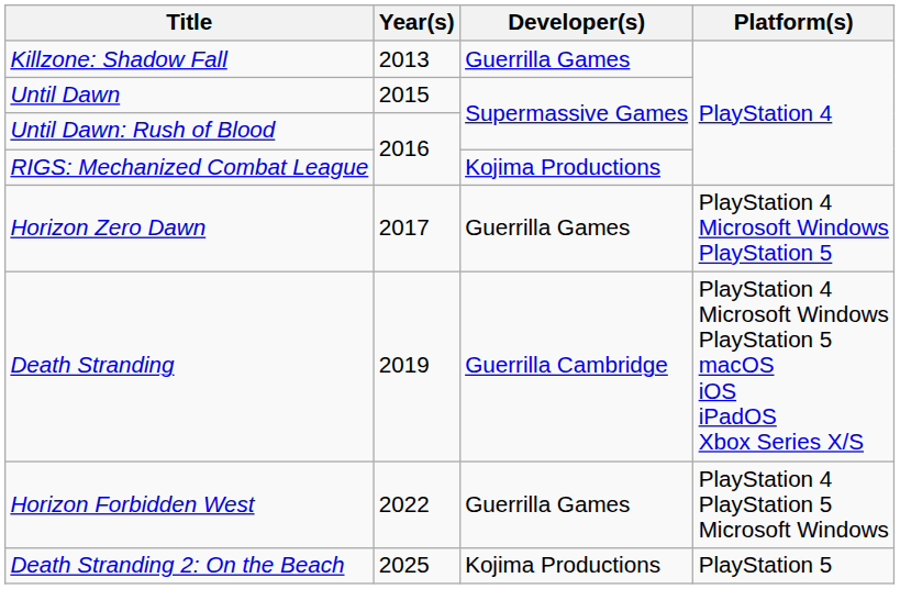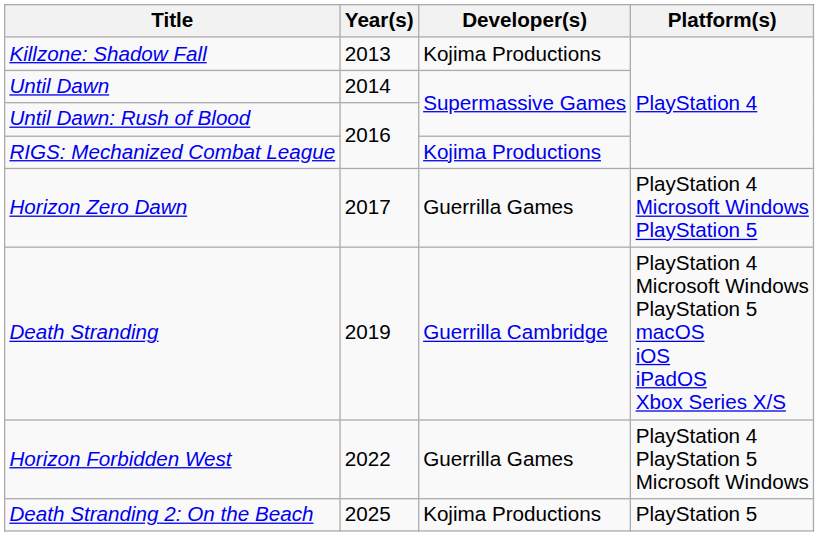Killzone: Shadow Fall | Developer(s): Guerrilla Games -> Kojima Productions
Until Dawn | Year(s): 2015 -> 2014
